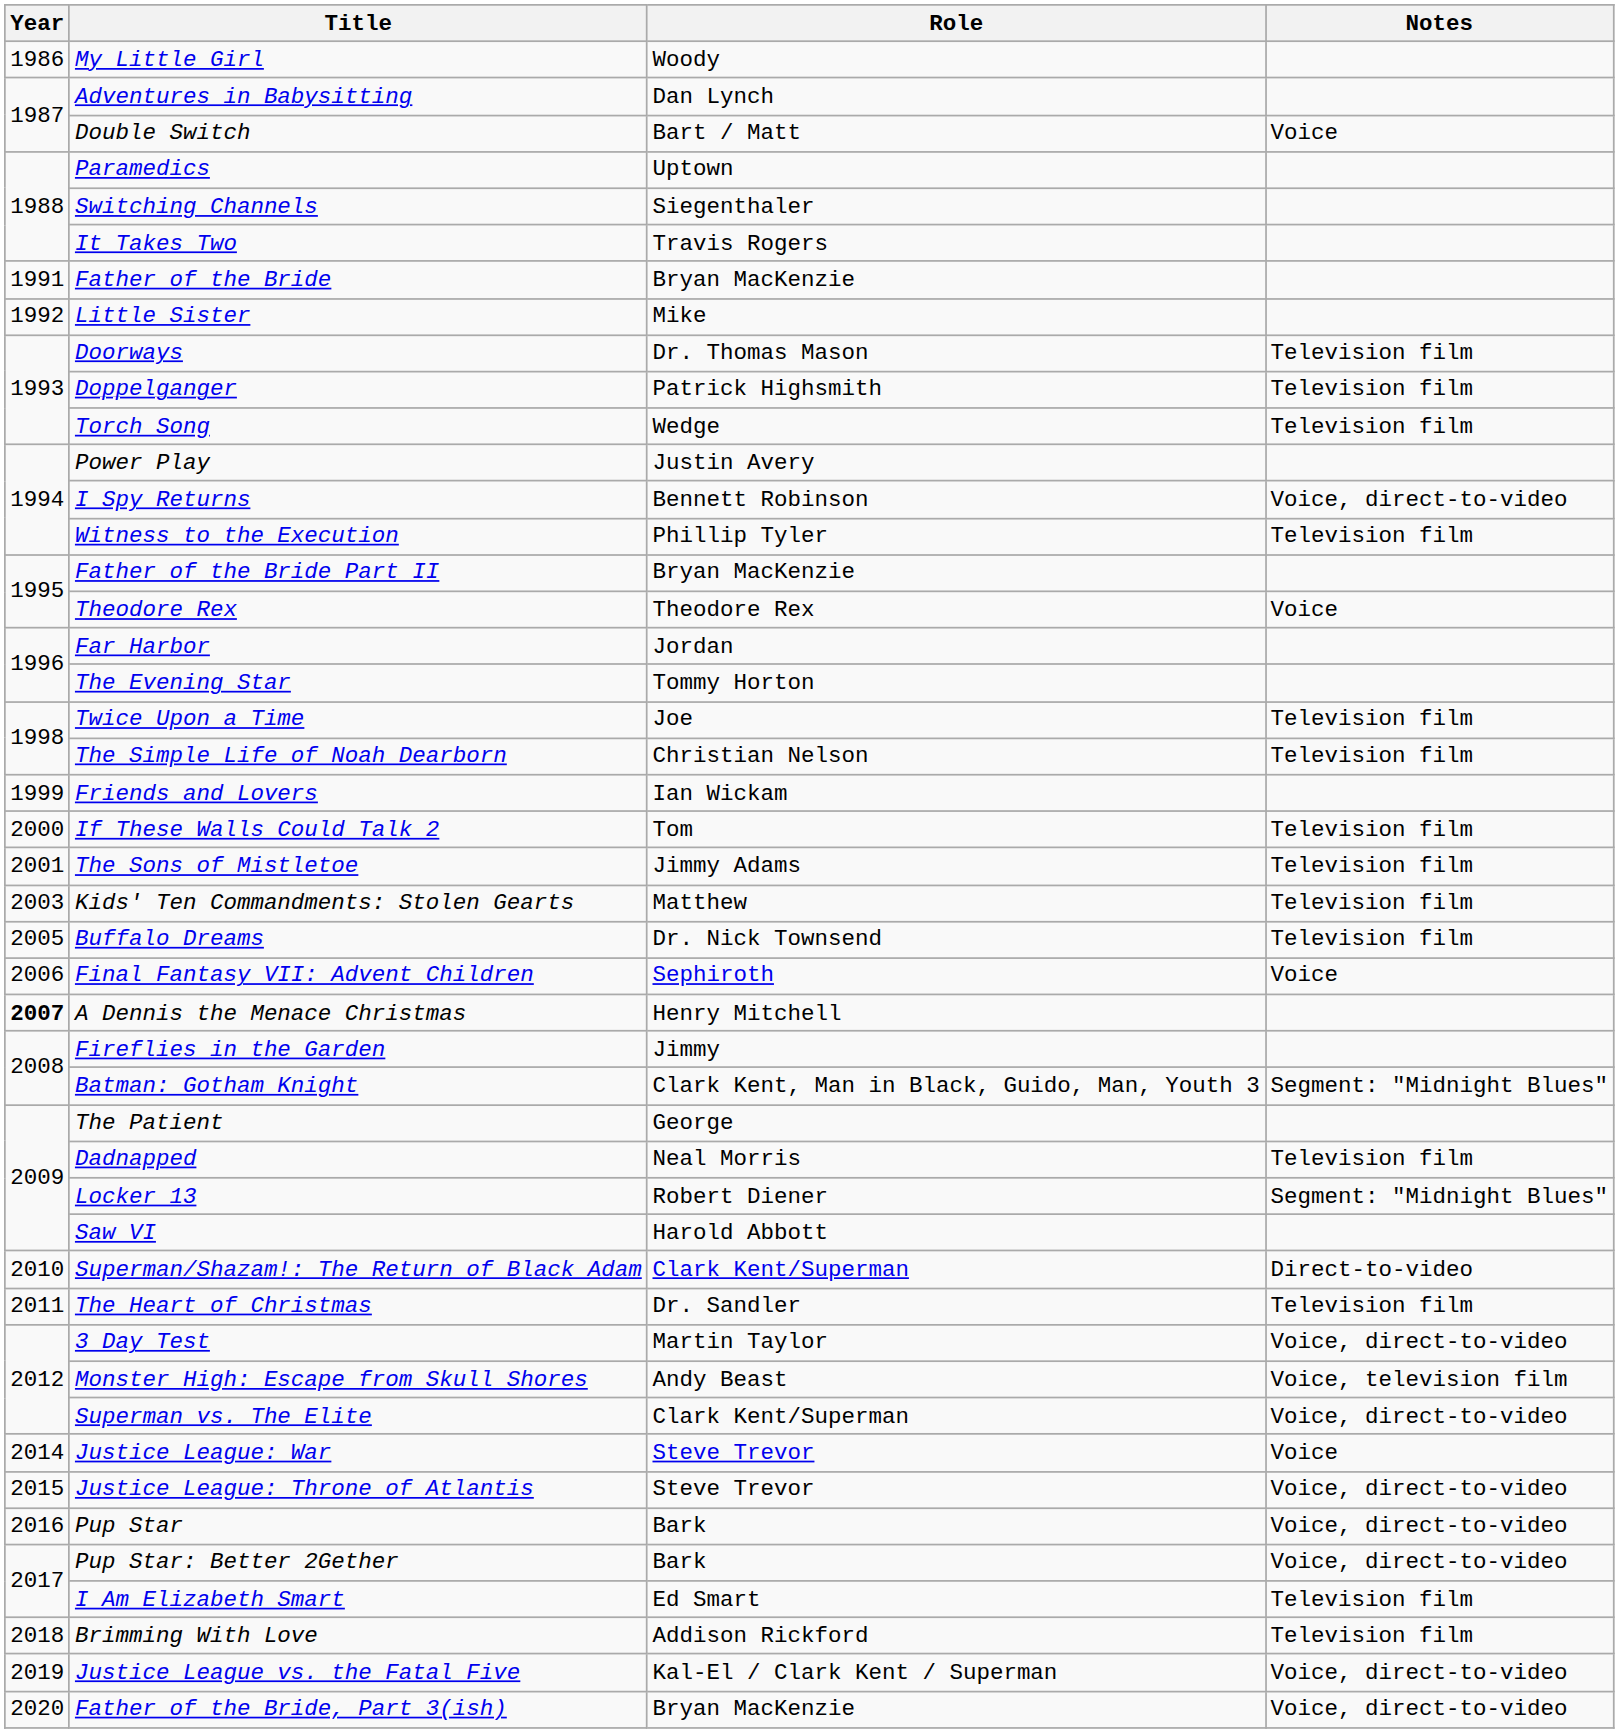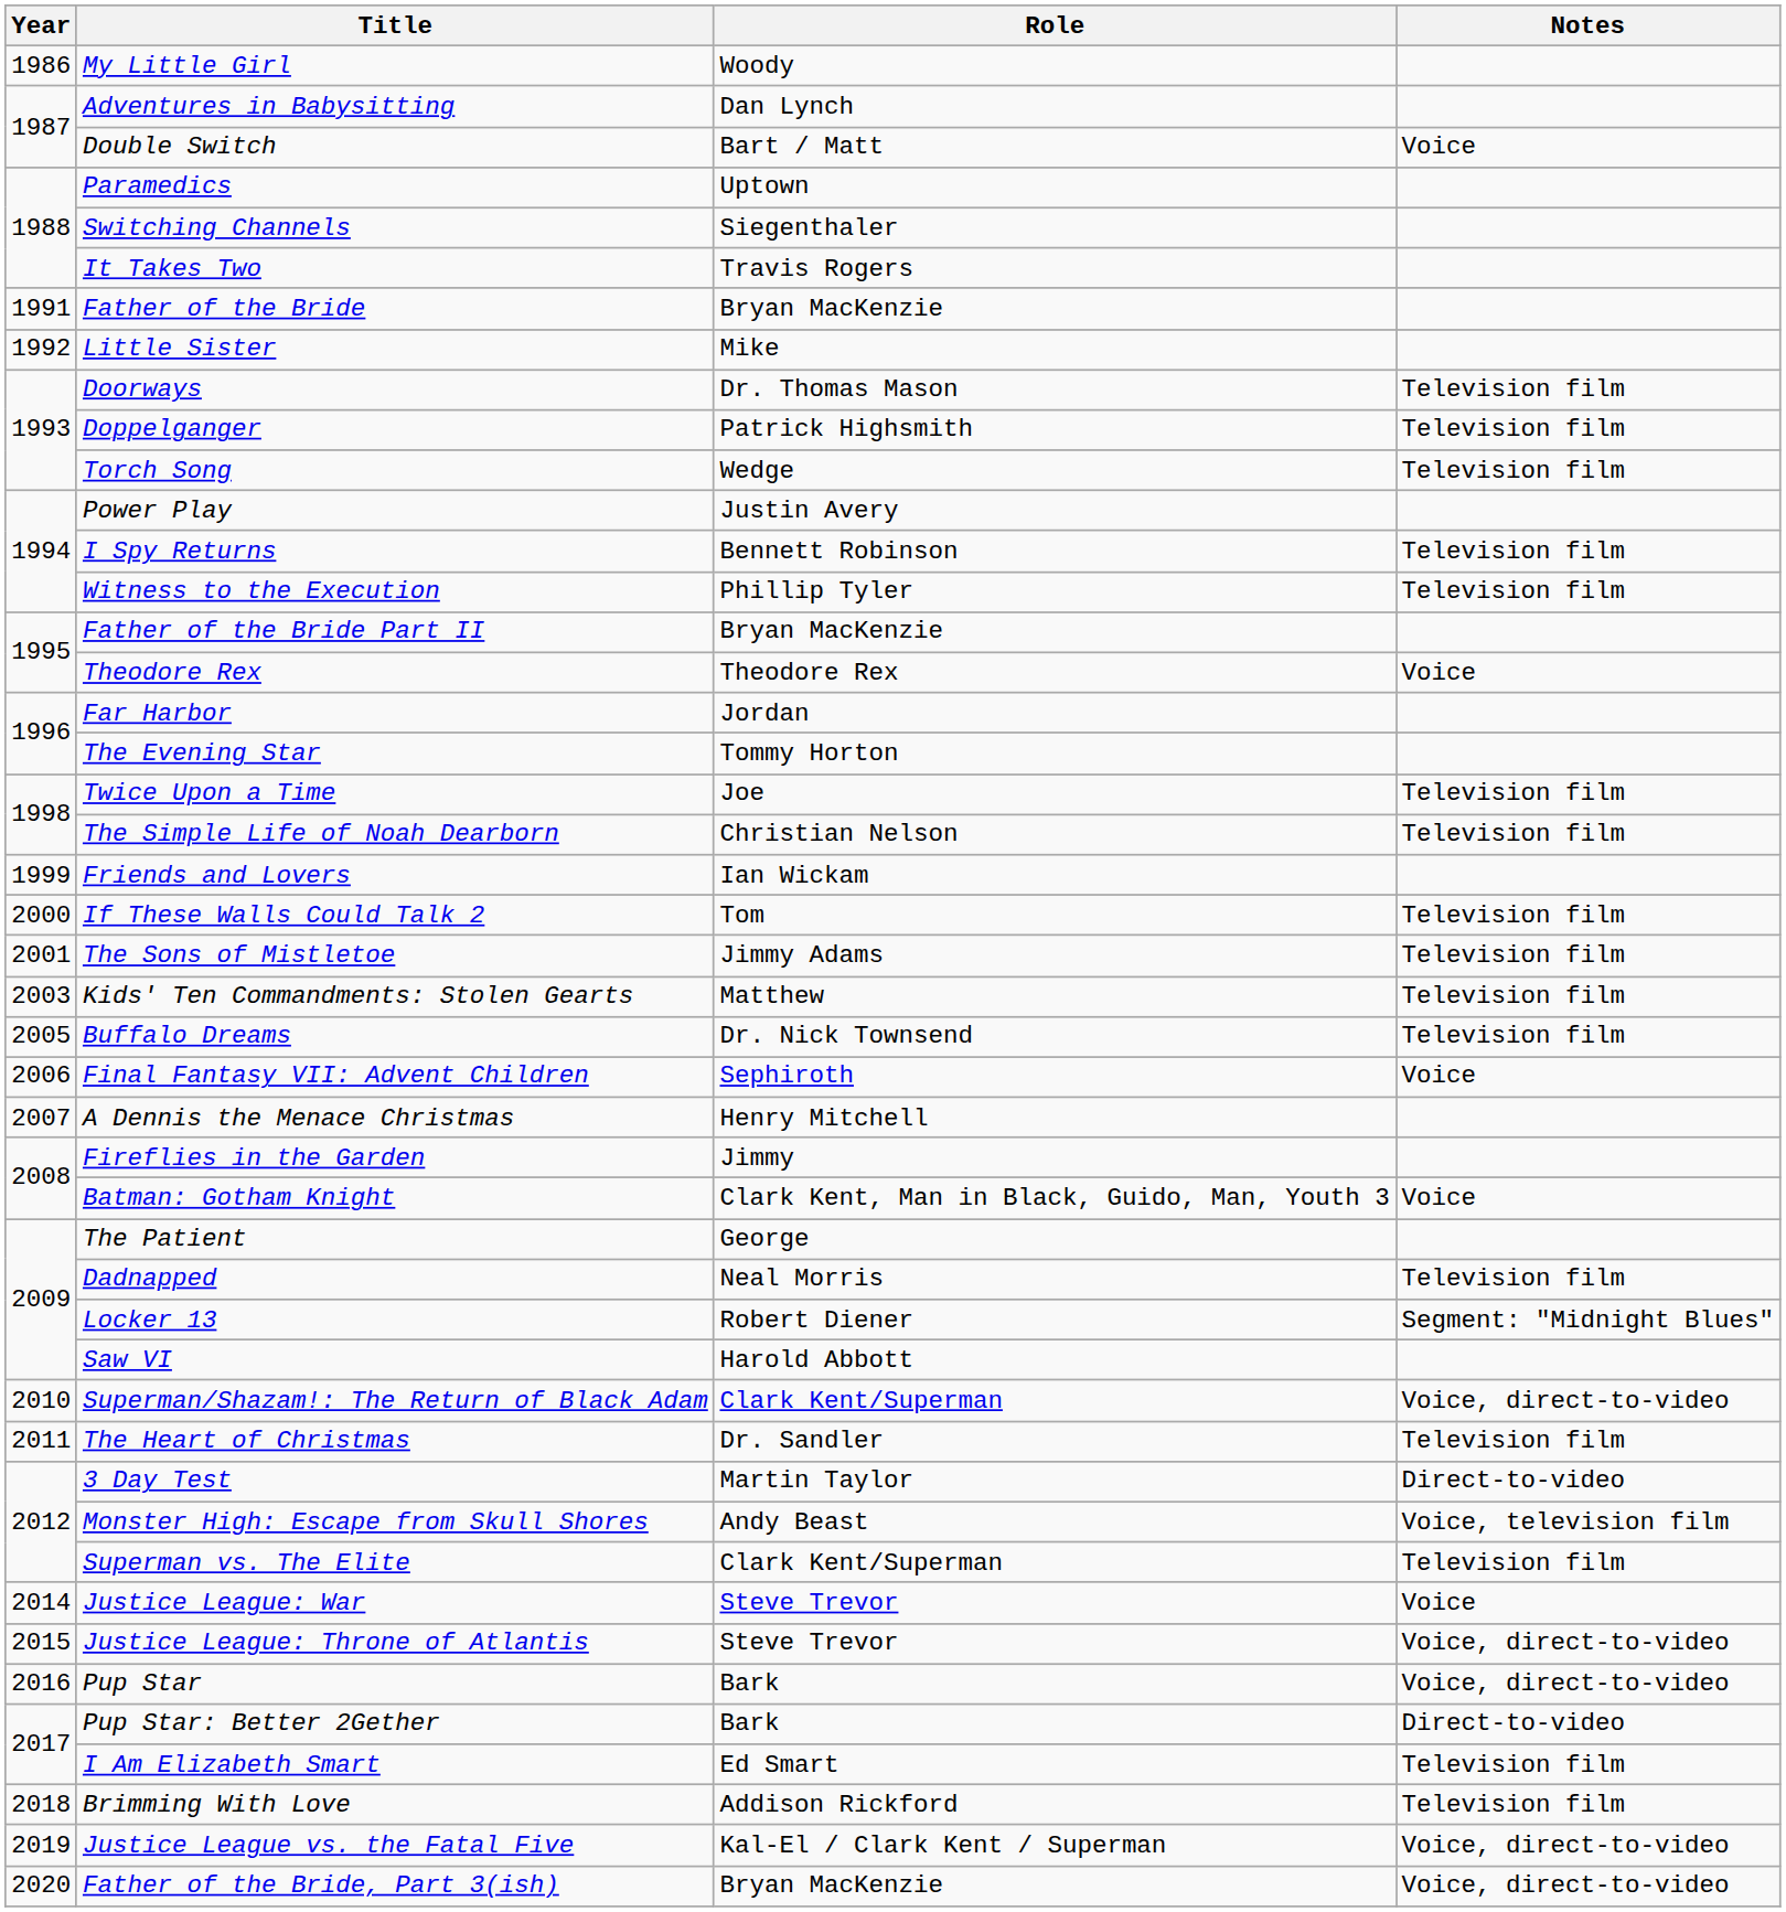I Spy Returns | Notes: Voice, direct-to-video -> Television film
A Dennis the Menace Christmas | Year: bold -> normal
Batman: Gotham Knight | Notes: Segment: "Midnight Blues" -> Voice
Superman/Shazam!: The Return of Black Adam | Notes: Direct-to-video -> Voice, direct-to-video
3 Day Test | Notes: Voice, direct-to-video -> Direct-to-video
Superman vs. The Elite | Notes: Voice, direct-to-video -> Television film
Pup Star: Better 2Gether | Notes: Voice, direct-to-video -> Direct-to-video
